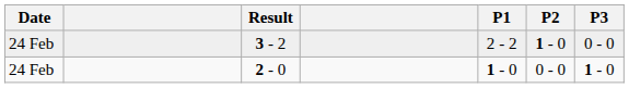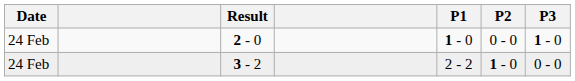rows swapped: 3 - 2 <-> 2 - 0
